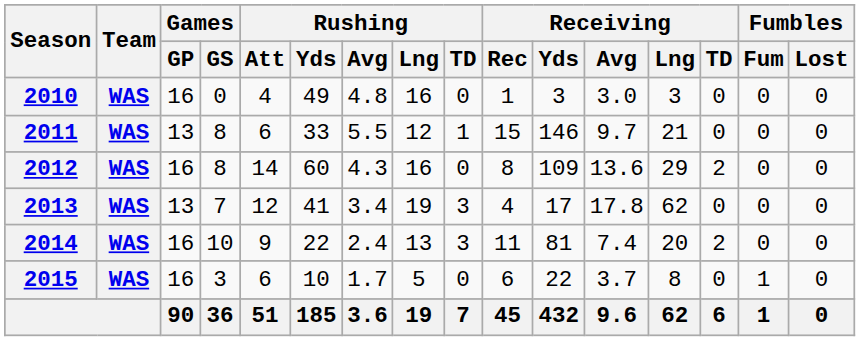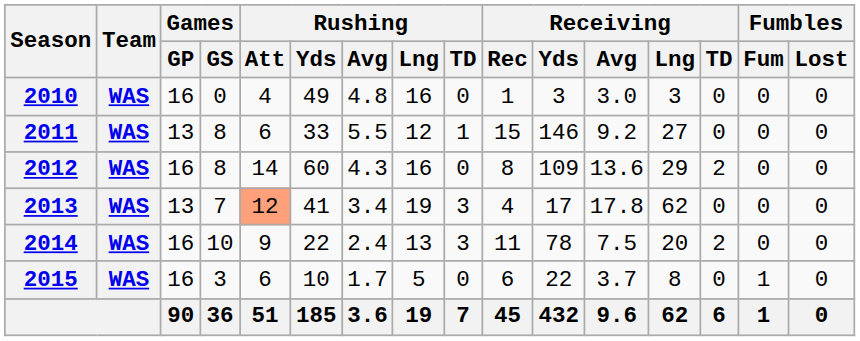2011 | Receiving / Avg: 9.7 -> 9.2
2011 | Receiving / Lng: 21 -> 27
2013 | Rushing / Att: no background -> lightsalmon background
2014 | Receiving / Yds: 81 -> 78
2014 | Receiving / Avg: 7.4 -> 7.5
